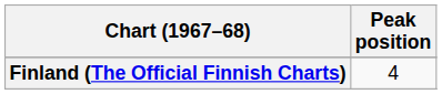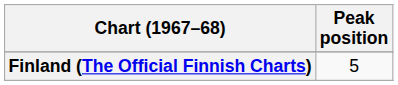Finland (The Official Finnish Charts) | Peak position: 4 -> 5
